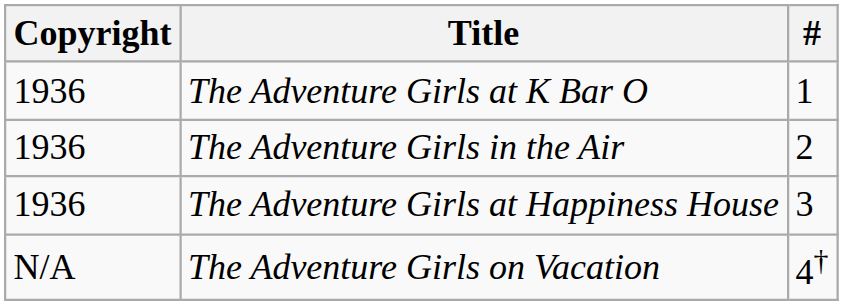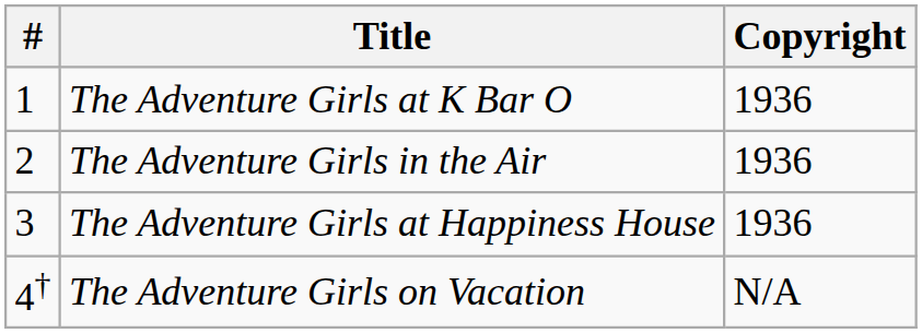columns swapped: # <-> Copyright
